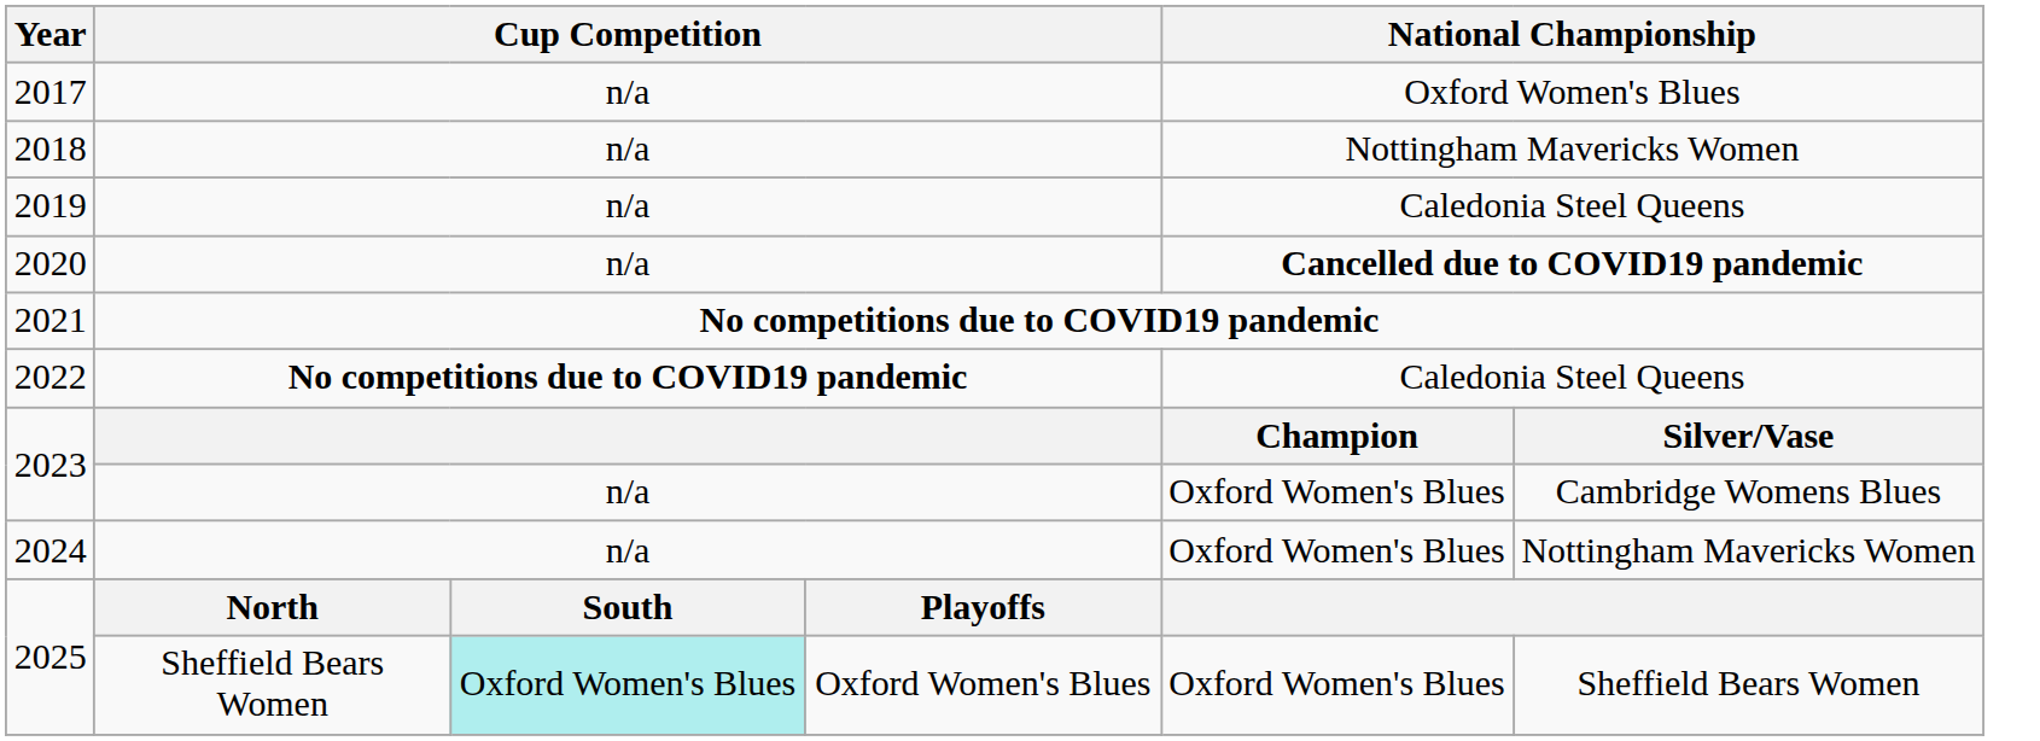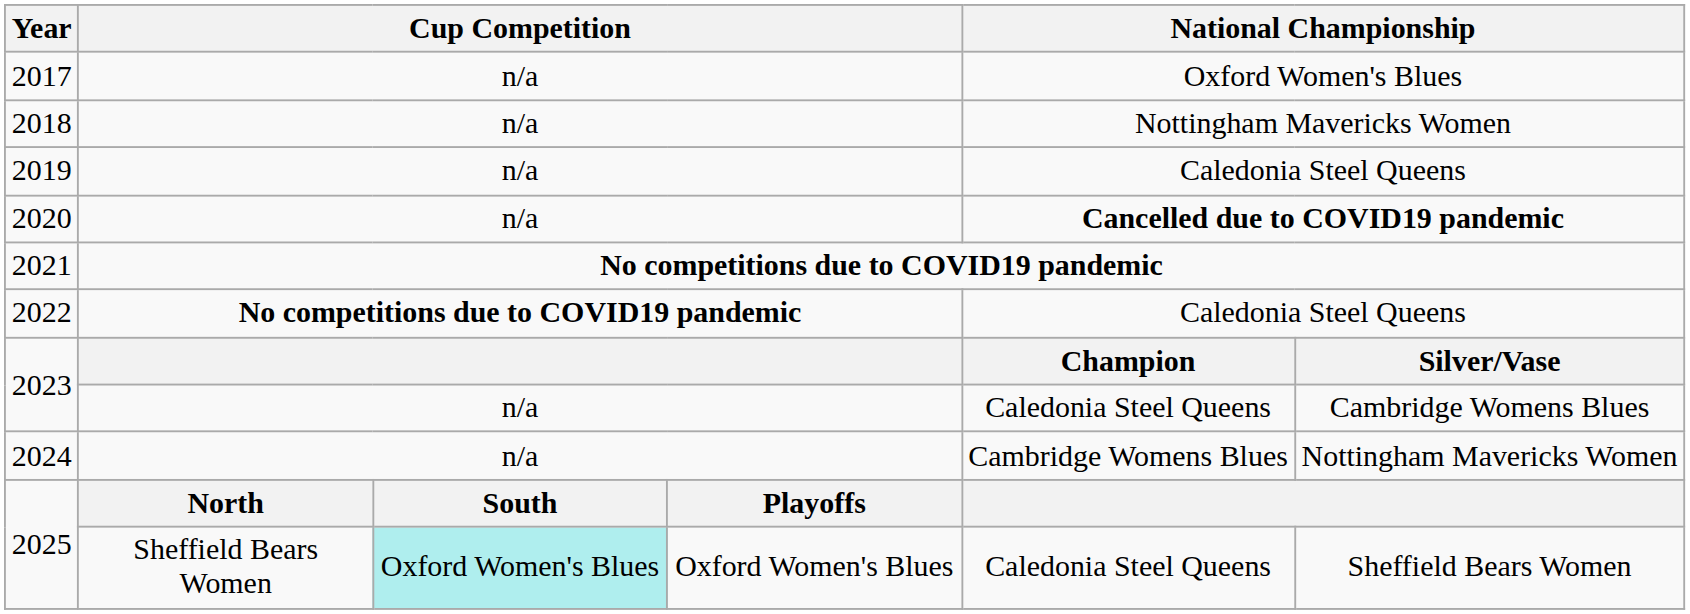2023 / n/a | column 5: Oxford Women's Blues -> Caledonia Steel Queens
2024 | column 5: Oxford Women's Blues -> Cambridge Womens Blues
2025 / Sheffield Bears Women | column 5: Oxford Women's Blues -> Caledonia Steel Queens
